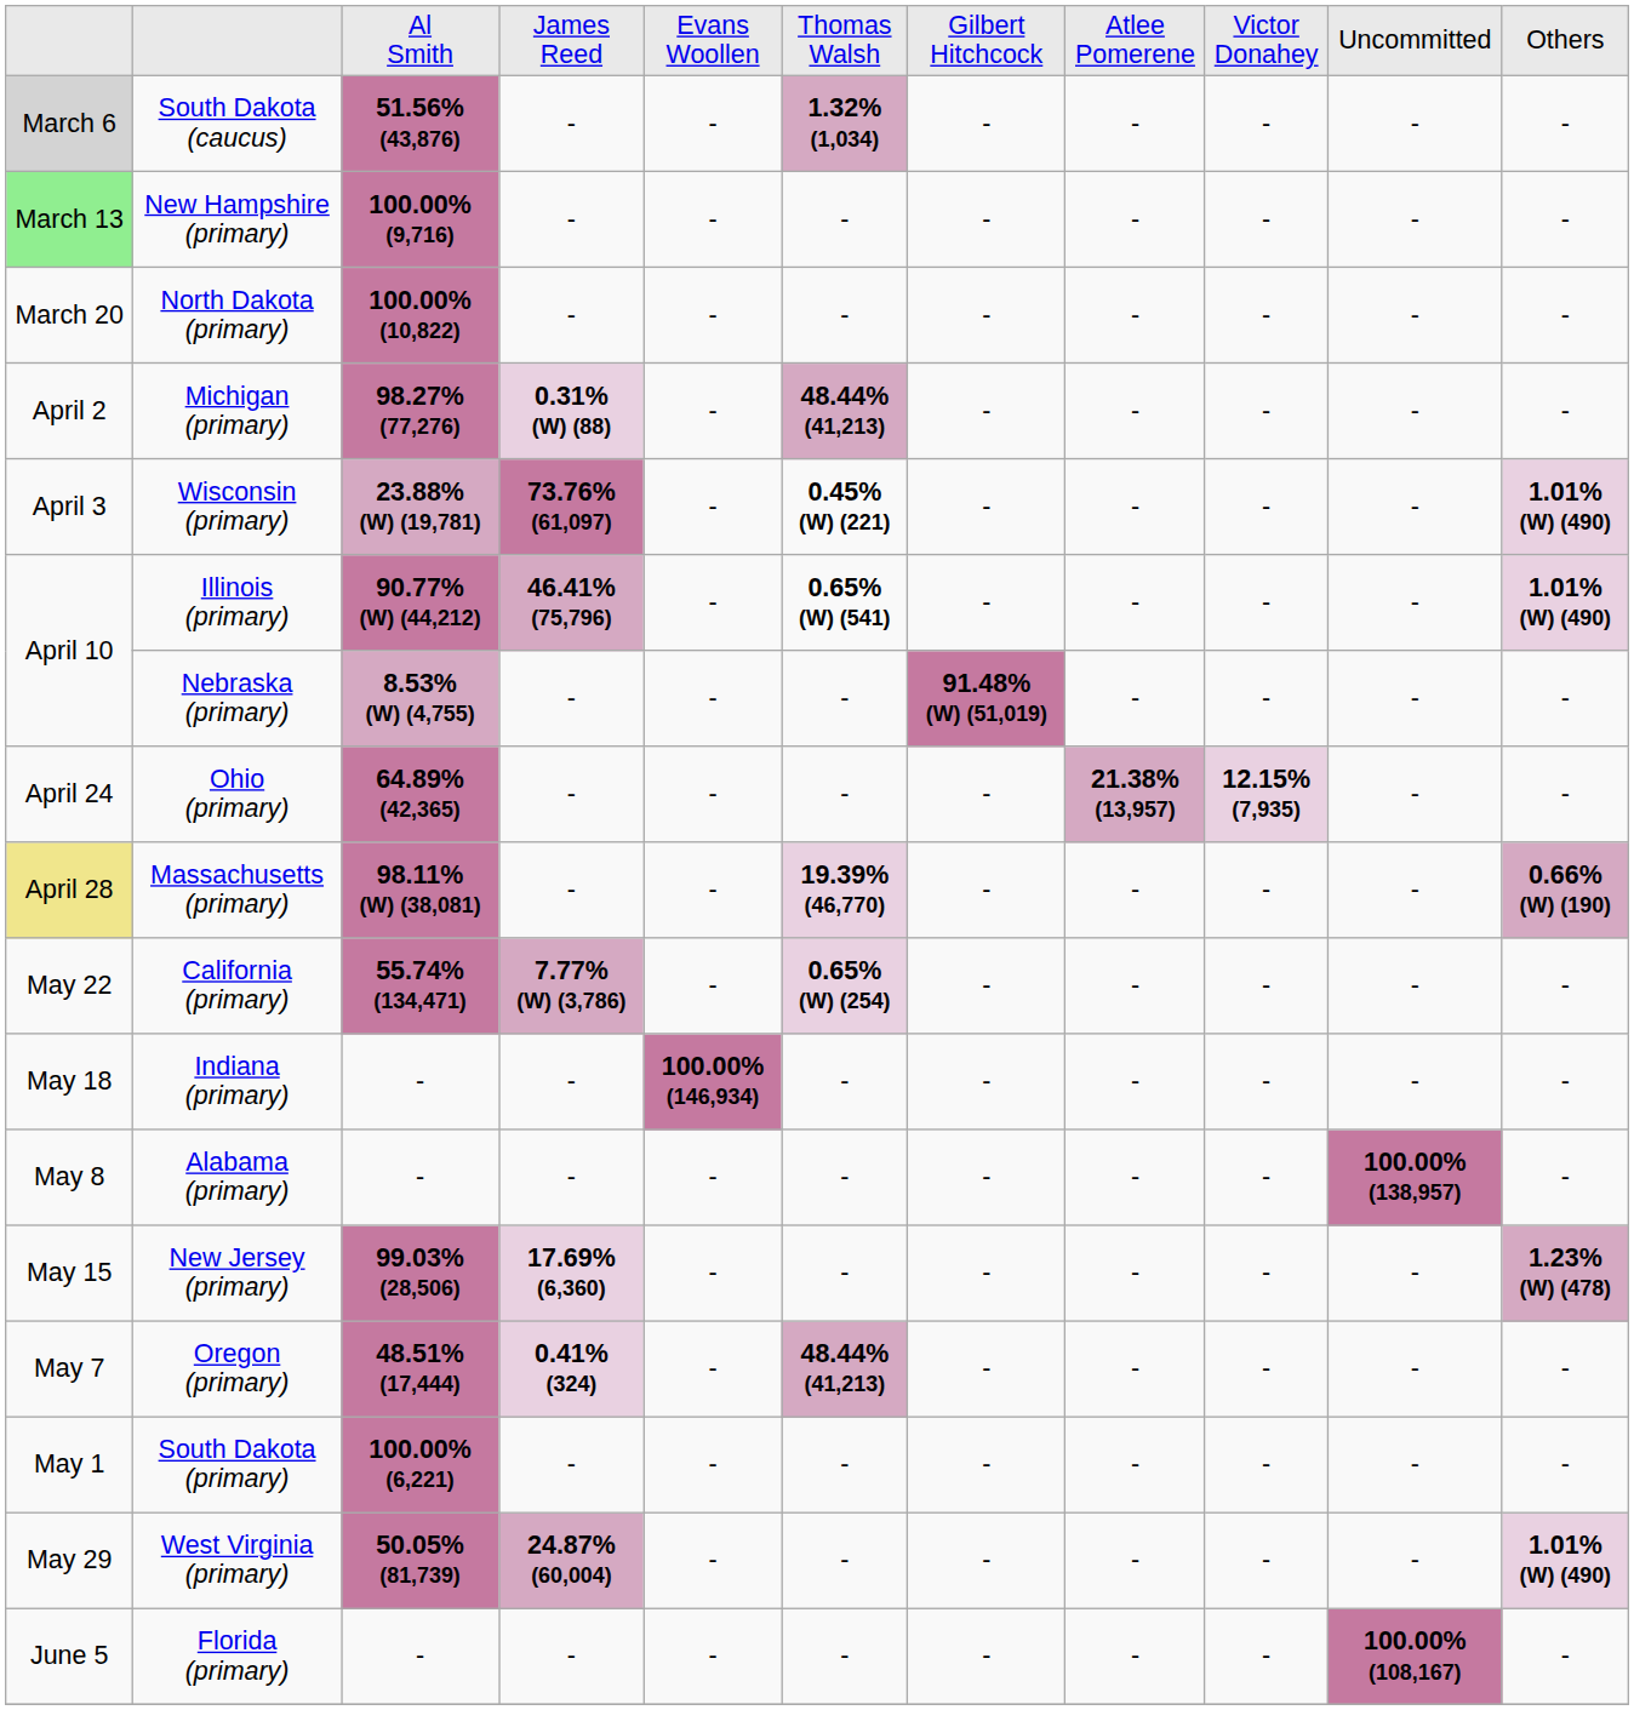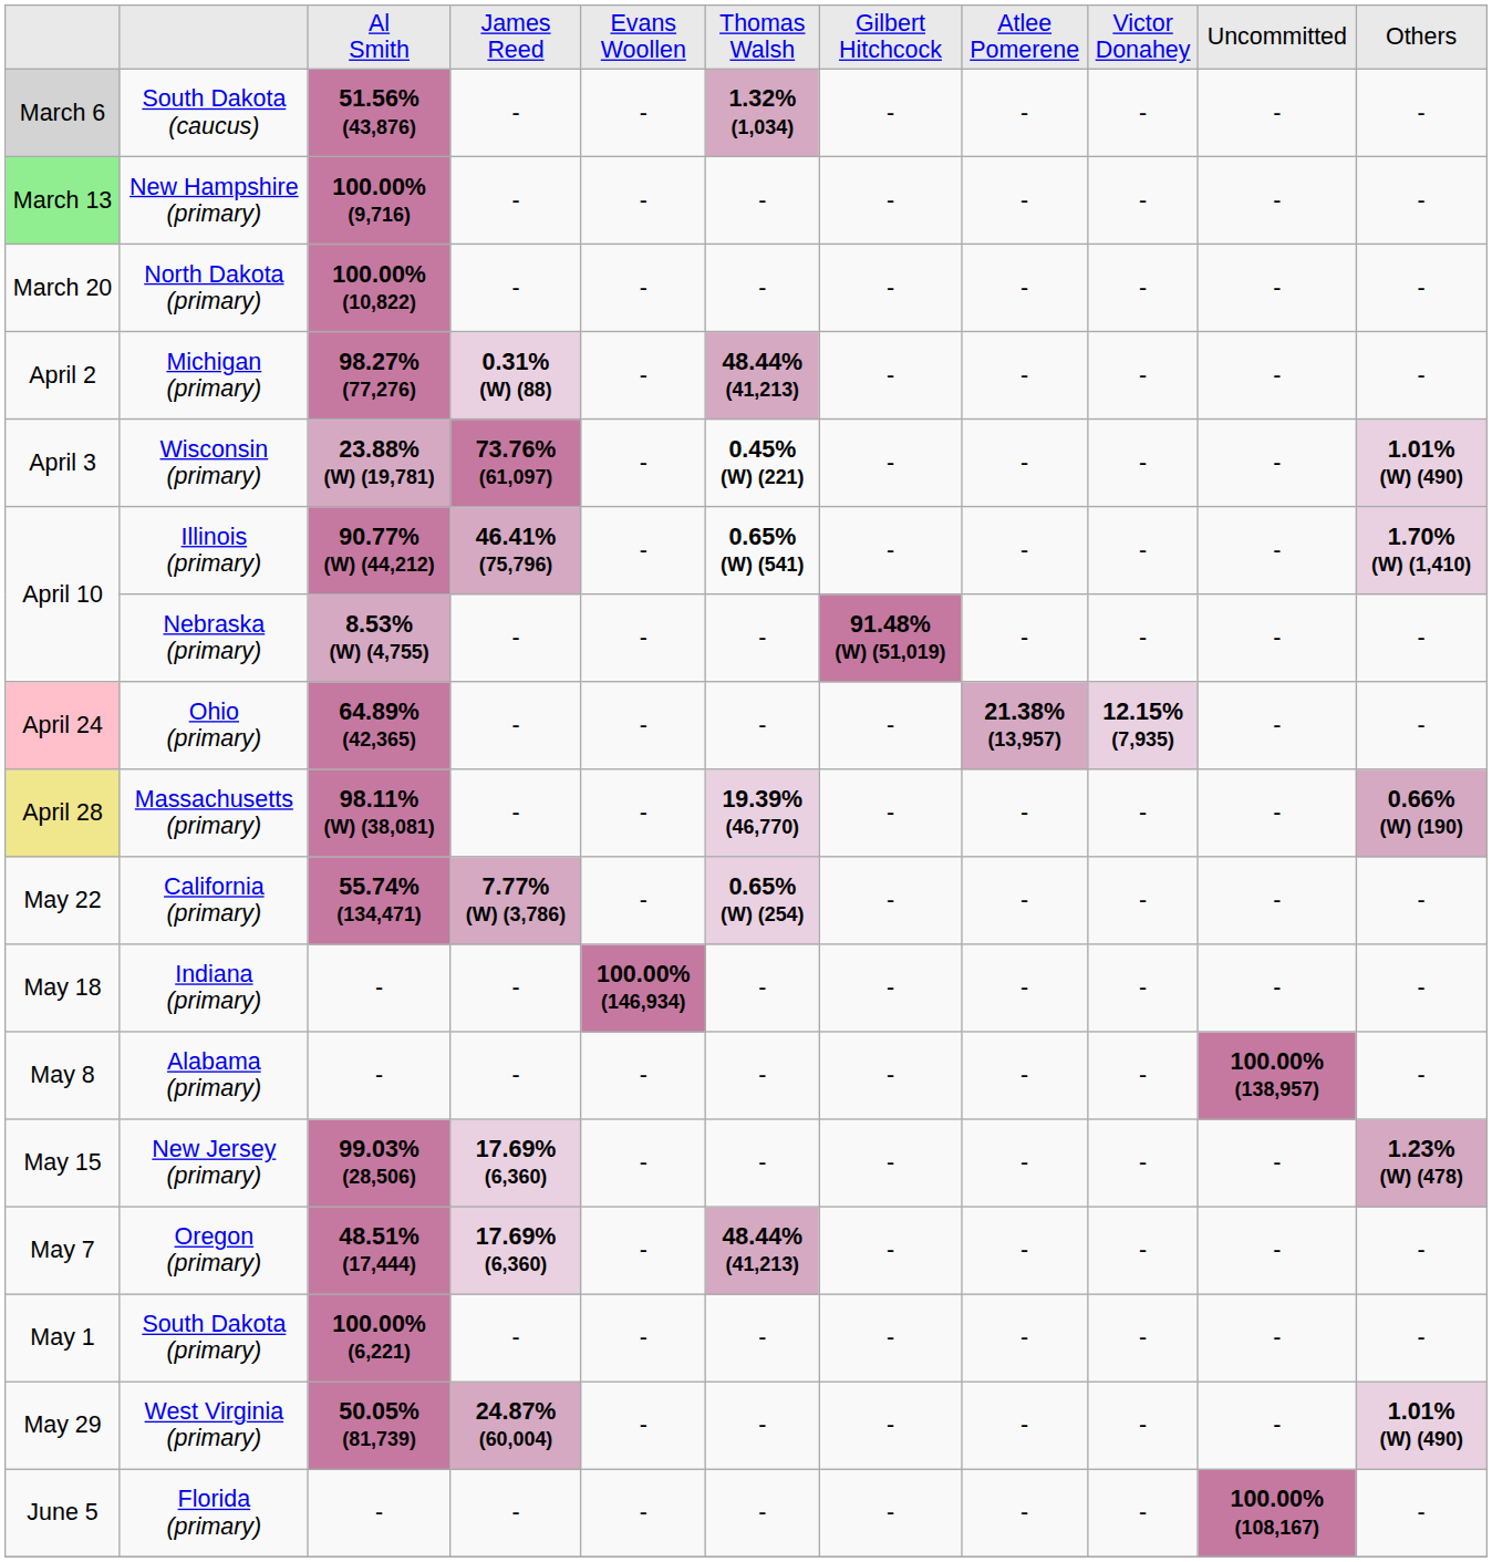Illinois (primary) | column 11: 1.01% (W) (490) -> 1.70% (W) (1,410)
Ohio (primary) | column 1: no background -> pink background
Oregon (primary) | column 4: 0.41% (324) -> 17.69% (6,360)
